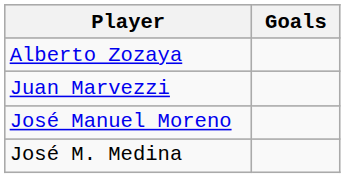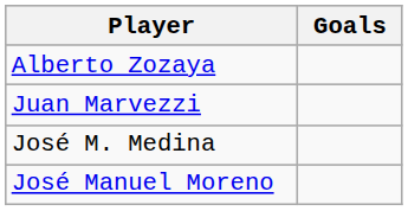rows swapped: José Manuel Moreno <-> José M. Medina
